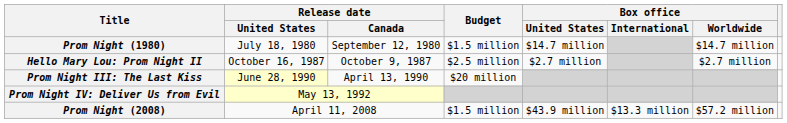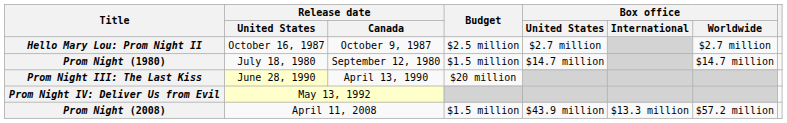rows swapped: Prom Night (1980) <-> Hello Mary Lou: Prom Night II
